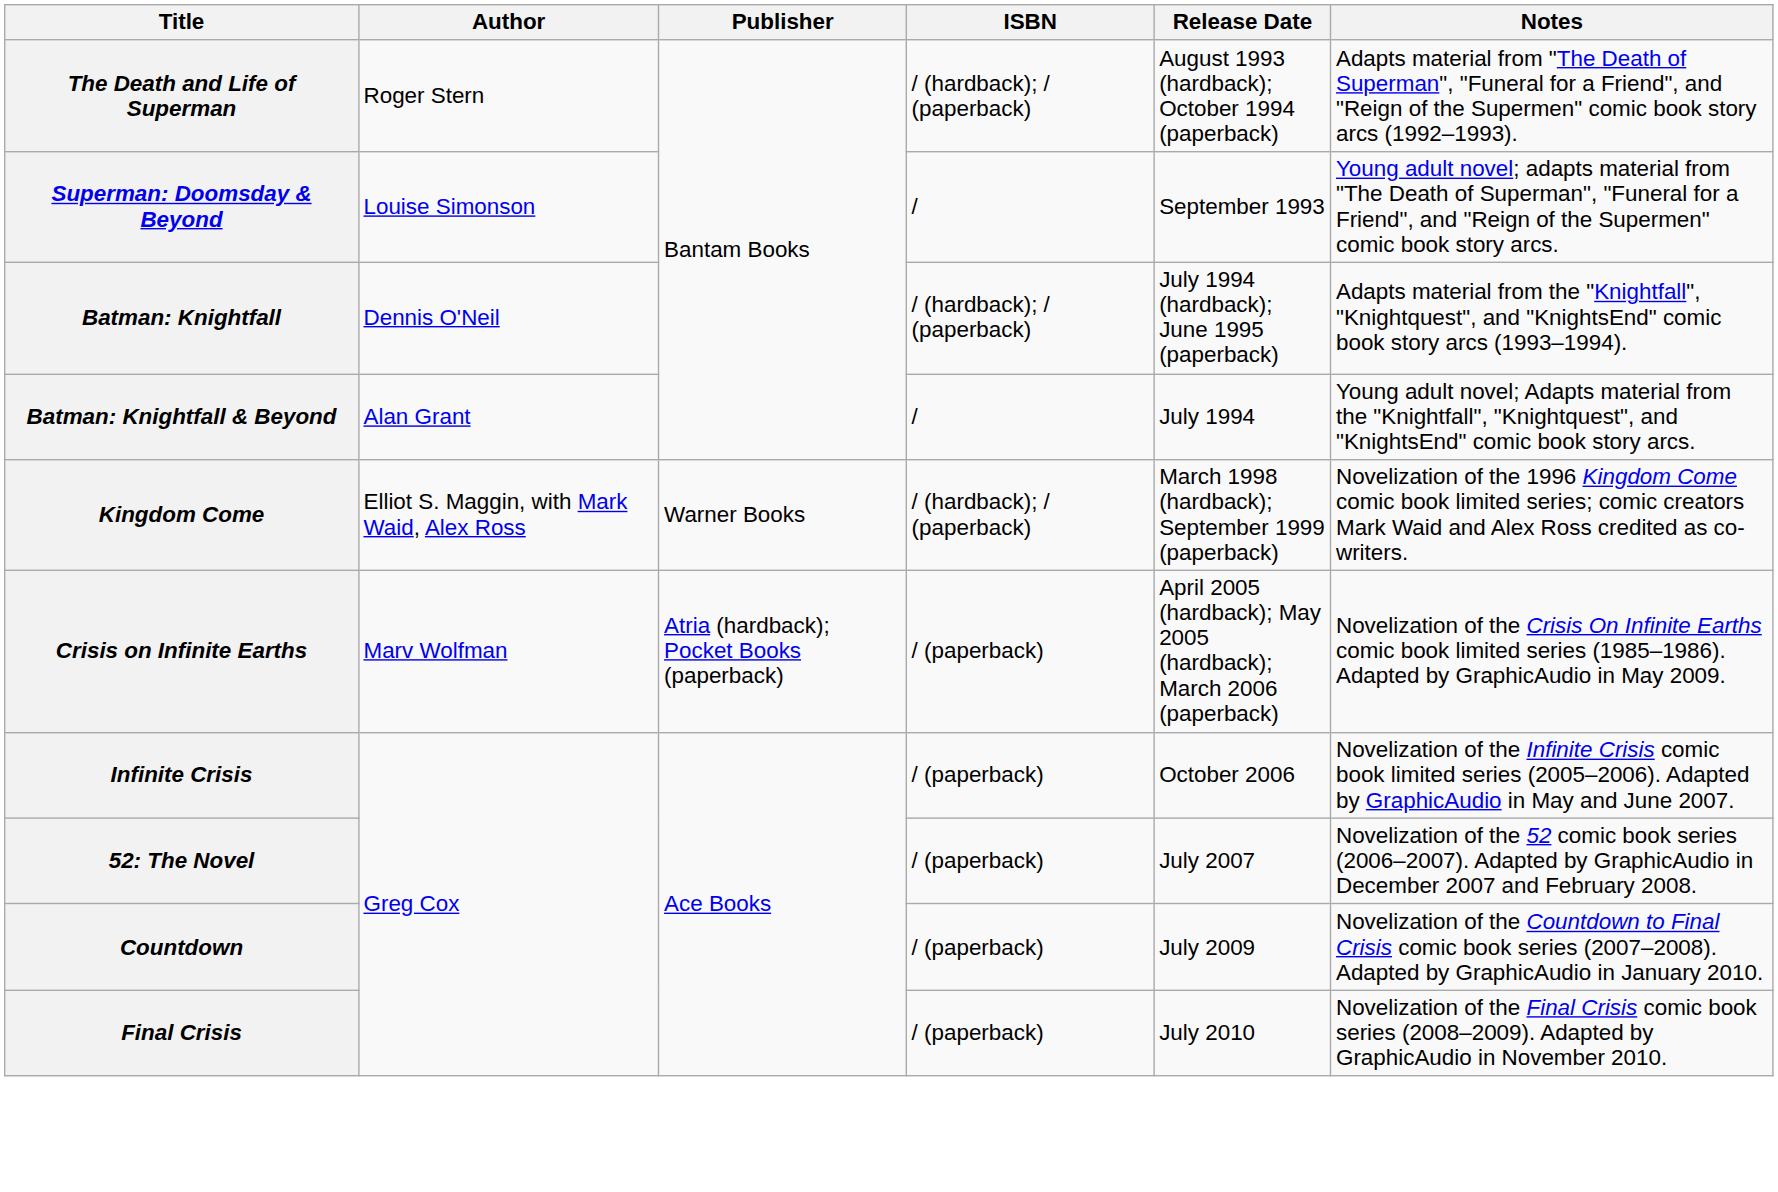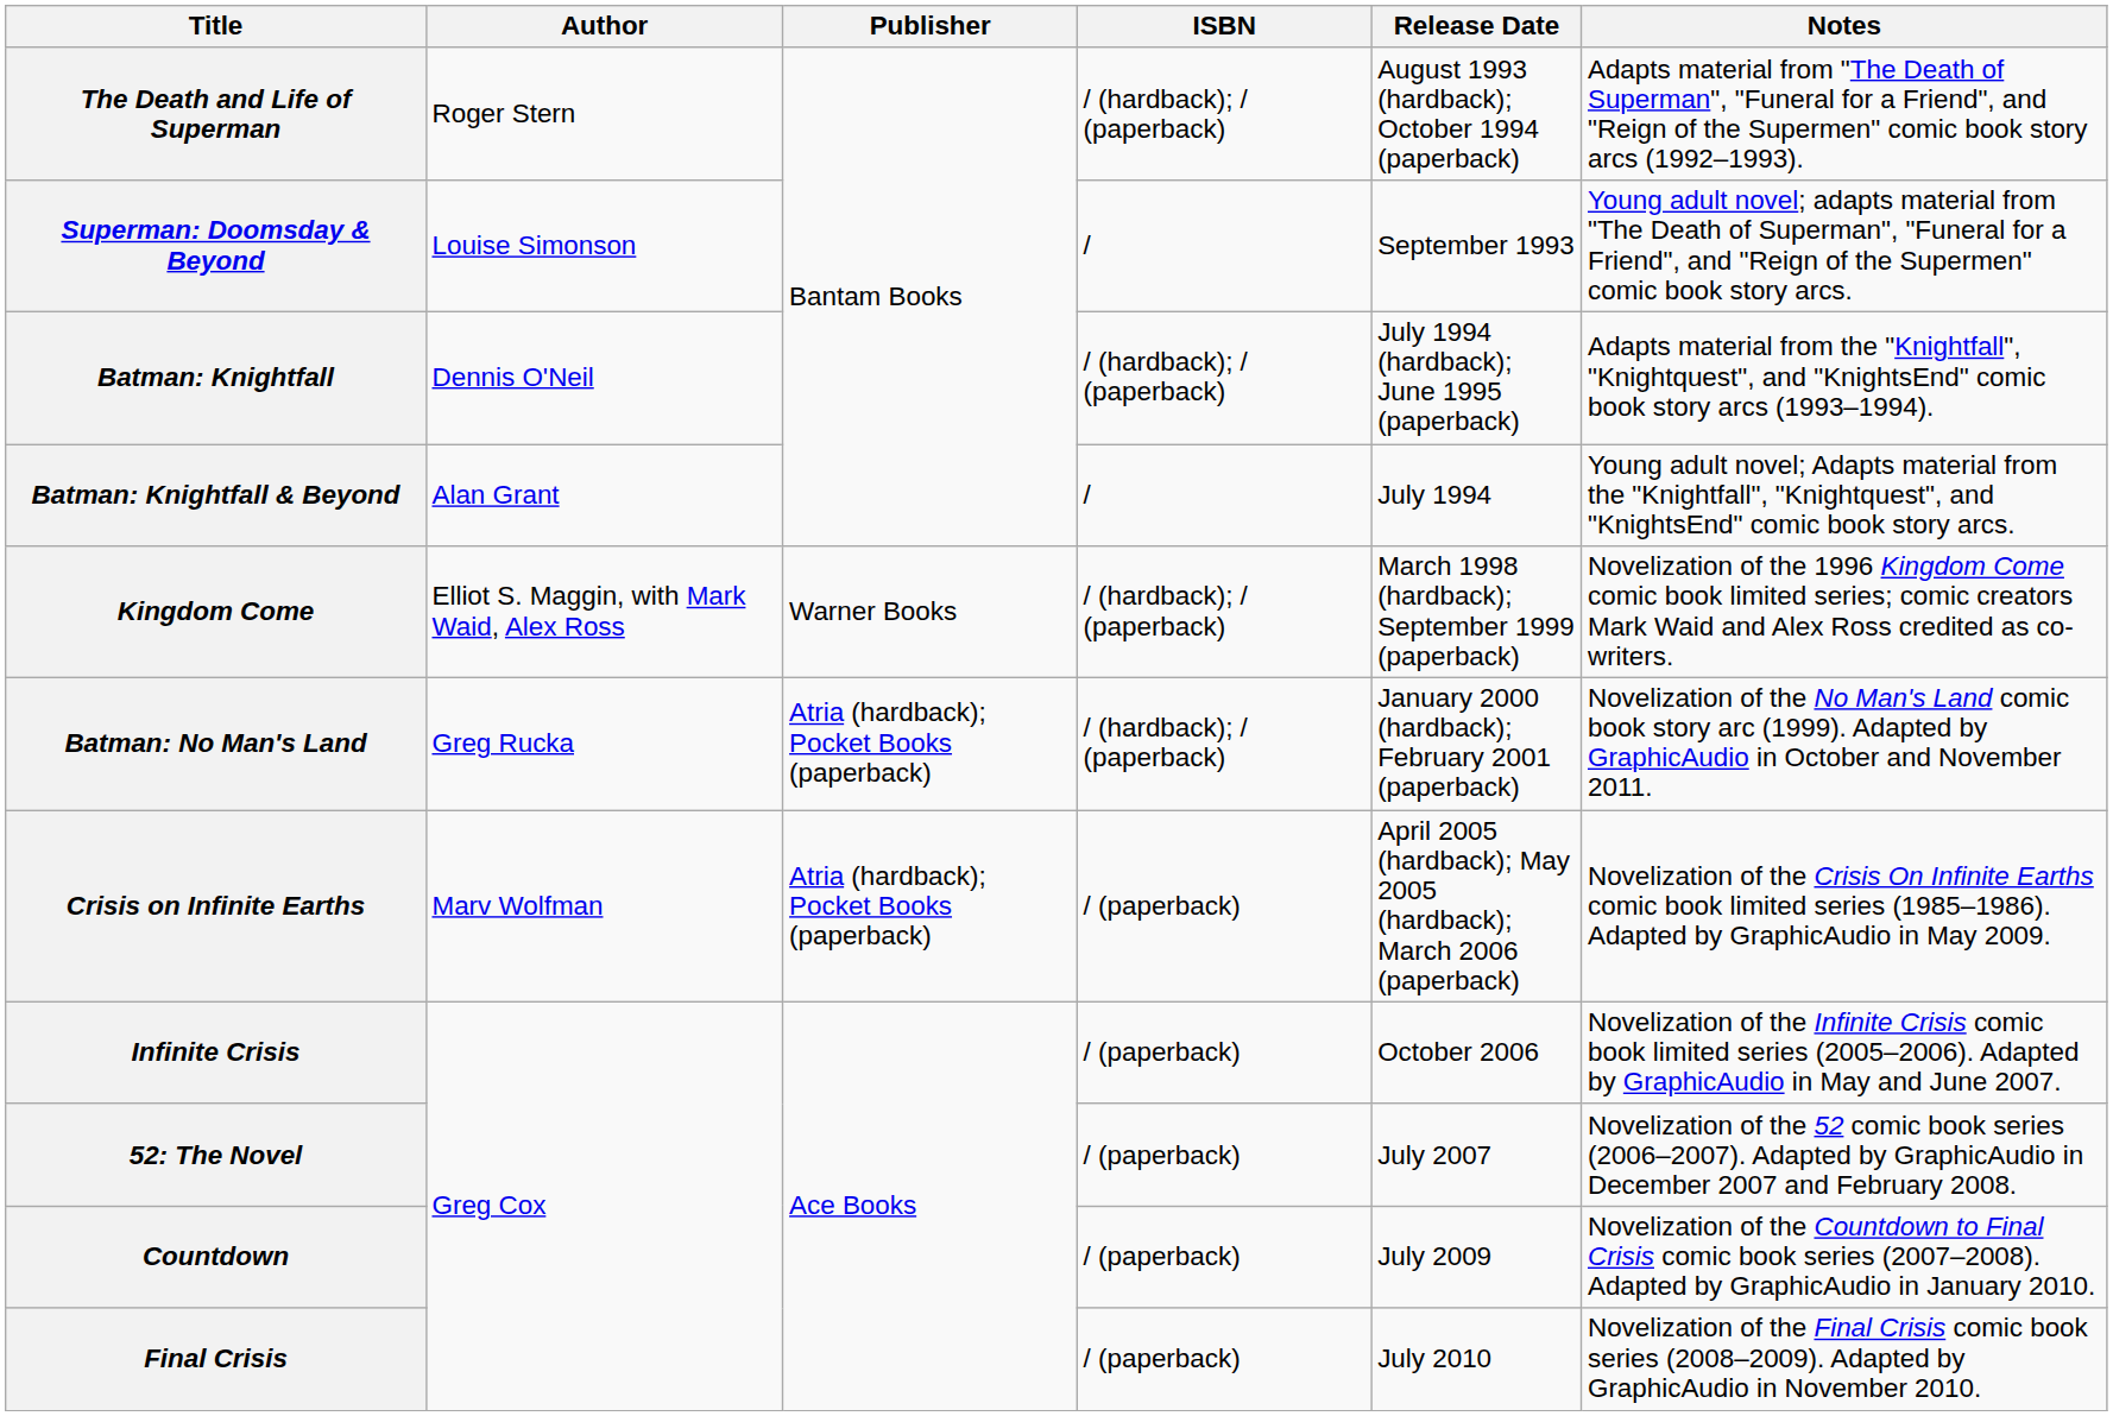+ row: Batman: No Man's Land | Greg Rucka | Atria (hardback); Pocket Books (paperback) | / (hardback); / (paperback) | January 2000 (hardback); February 2001 (paperback) | Novelization of the No Man's Land comic book story arc (1999). Adapted by GraphicAudio in October and November 2011.
